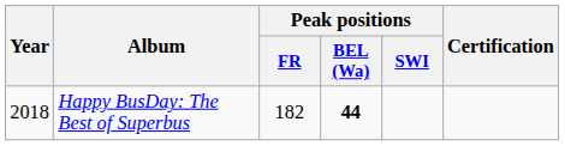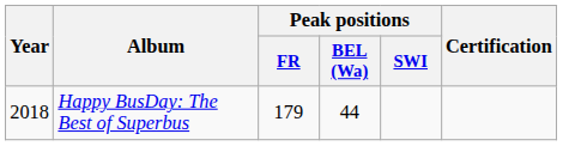Happy BusDay: The Best of Superbus | Peak positions / FR: 182 -> 179
Happy BusDay: The Best of Superbus | Peak positions / BEL (Wa): bold -> normal
